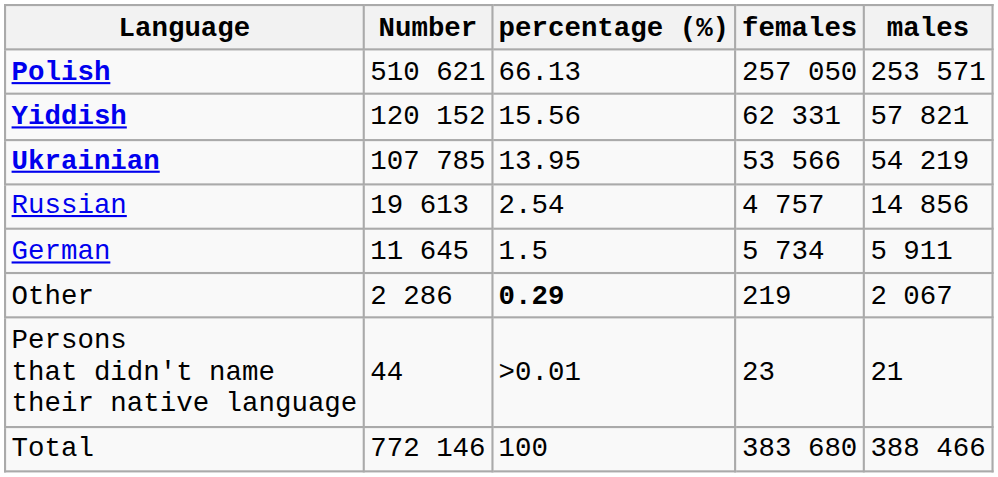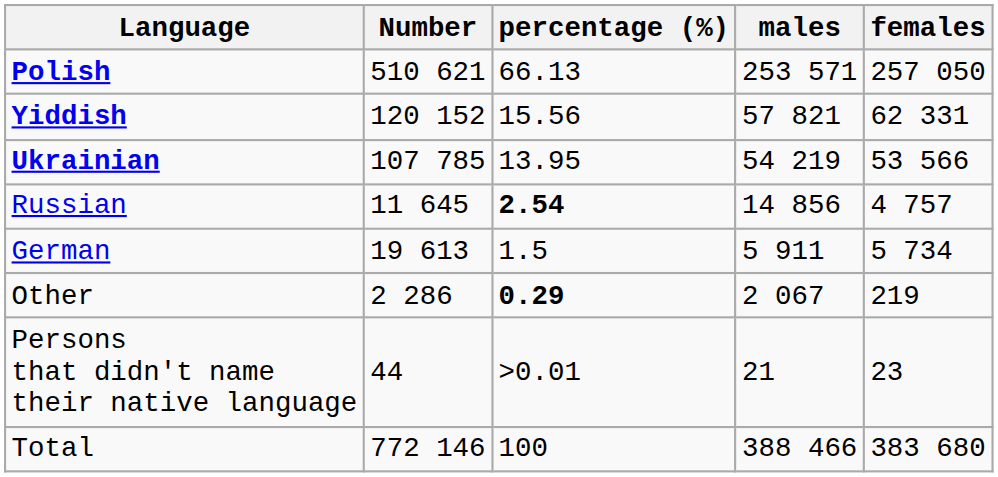columns swapped: males <-> females
Russian | Number: 19 613 -> 11 645
Russian | percentage (%): normal -> bold
German | Number: 11 645 -> 19 613
